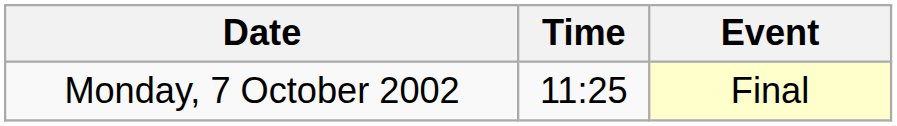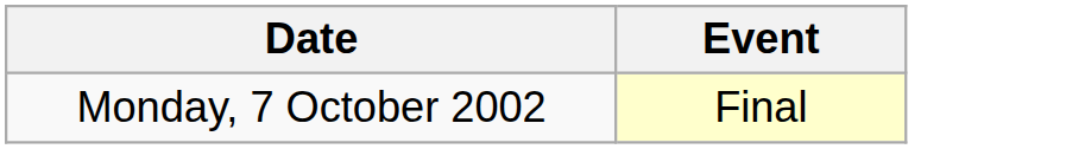- column: Time | 11:25
